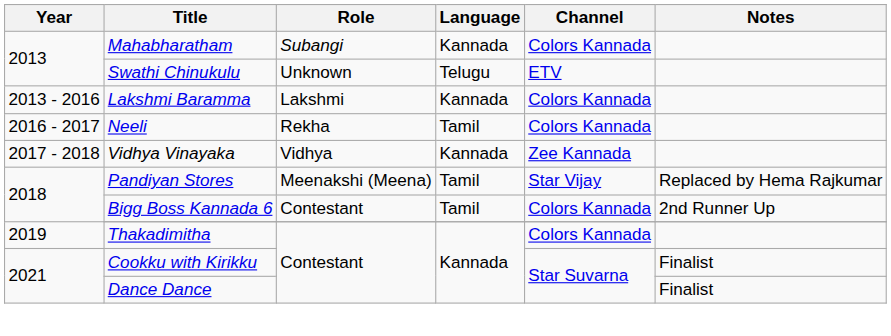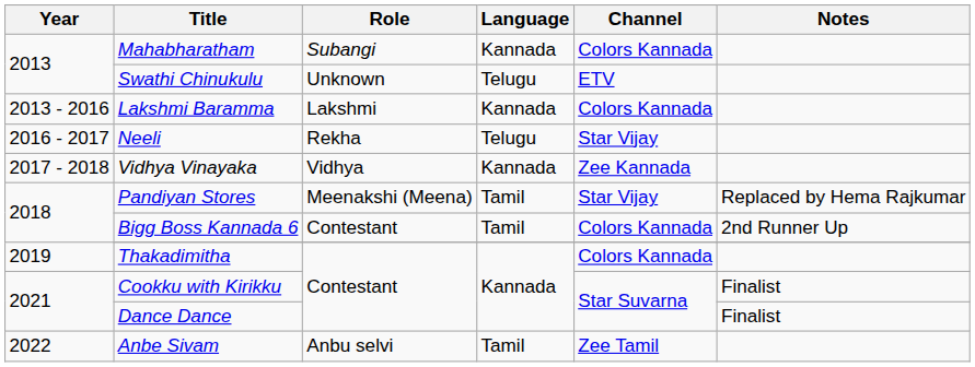Neeli | Language: Tamil -> Telugu
Neeli | Channel: Colors Kannada -> Star Vijay
+ row: 2022 | Anbe Sivam | Anbu selvi | Tamil | Zee Tamil
